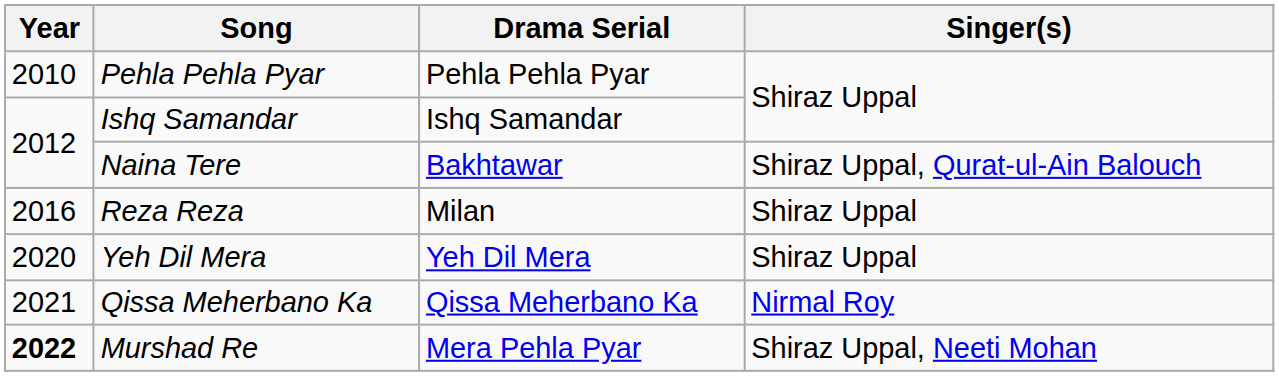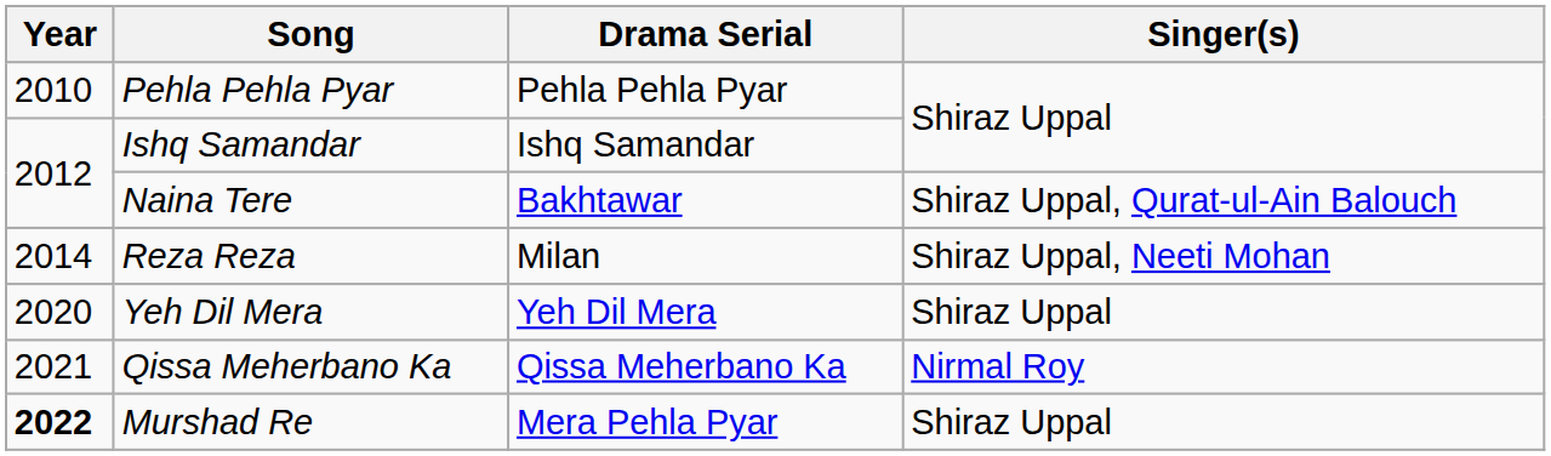Reza Reza | Year: 2016 -> 2014
Reza Reza | Singer(s): Shiraz Uppal -> Shiraz Uppal, Neeti Mohan
Murshad Re | Singer(s): Shiraz Uppal, Neeti Mohan -> Shiraz Uppal
